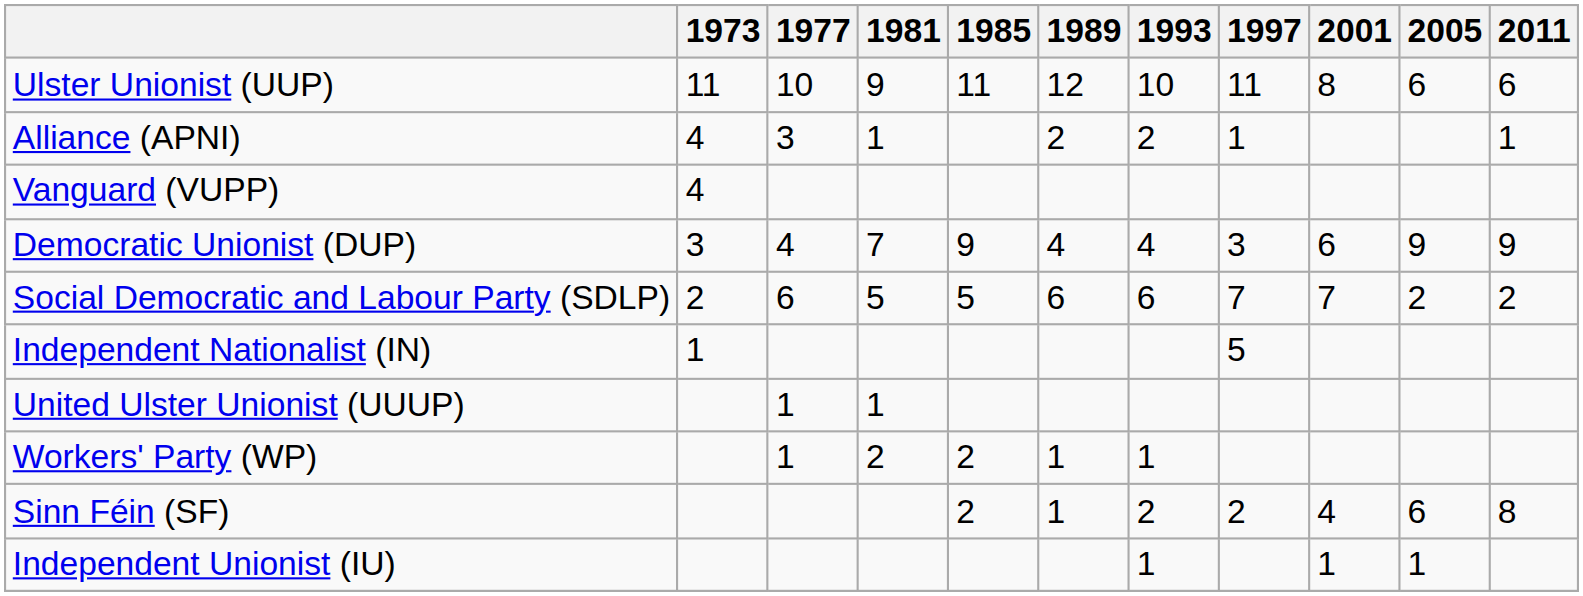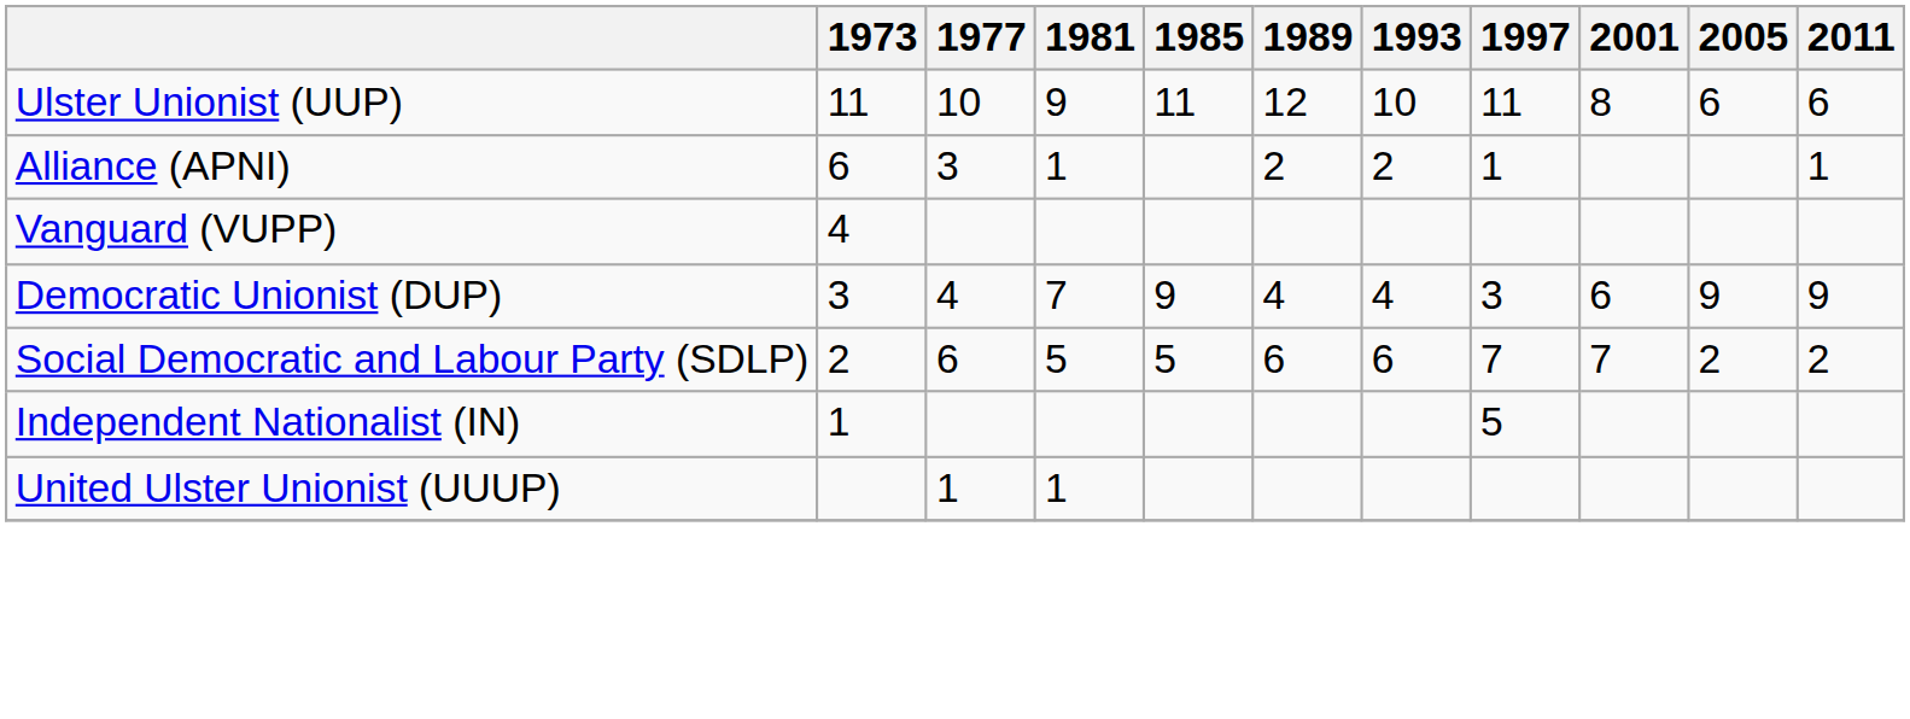Alliance (APNI) | 1973: 4 -> 6
- row: Workers' Party (WP) | 1 | 2 | 2 | 1 | 1
- row: Sinn Féin (SF) | 2 | 1 | 2 | 2 | 4 | 6 | 8
- row: Independent Unionist (IU) | 1 | 1 | 1
